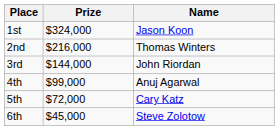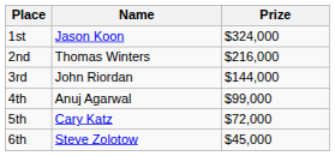columns swapped: Name <-> Prize
